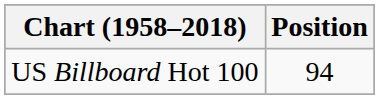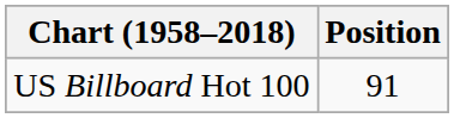US Billboard Hot 100 | Position: 94 -> 91
